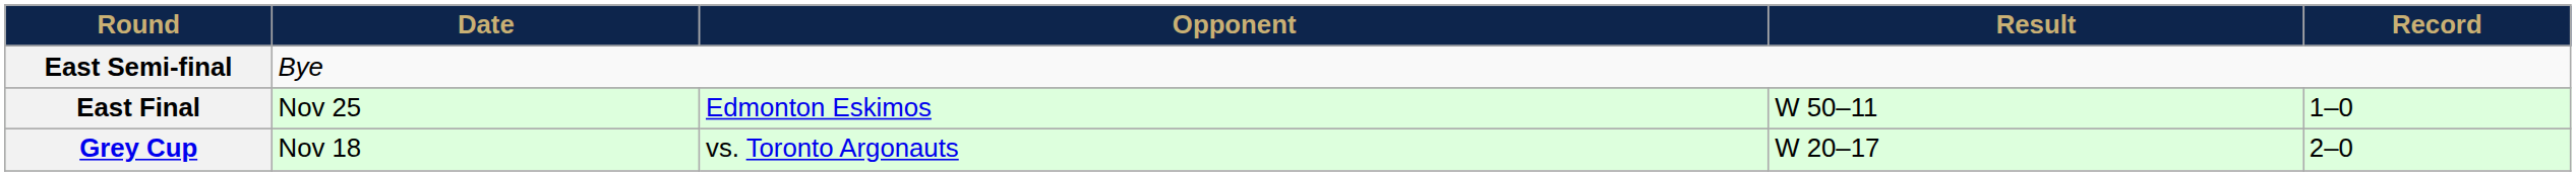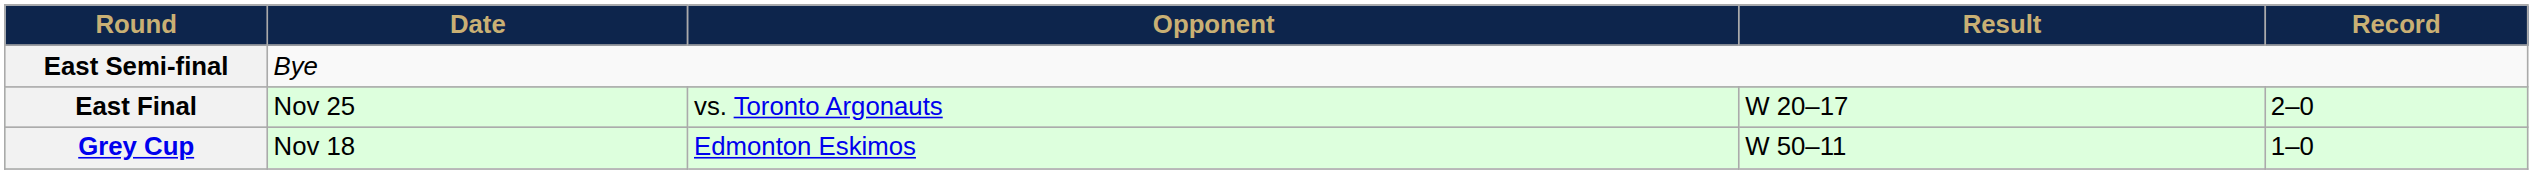East Final | Opponent: Edmonton Eskimos -> vs. Toronto Argonauts
East Final | Result: W 50–11 -> W 20–17
East Final | Record: 1–0 -> 2–0
Grey Cup | Opponent: vs. Toronto Argonauts -> Edmonton Eskimos
Grey Cup | Result: W 20–17 -> W 50–11
Grey Cup | Record: 2–0 -> 1–0
